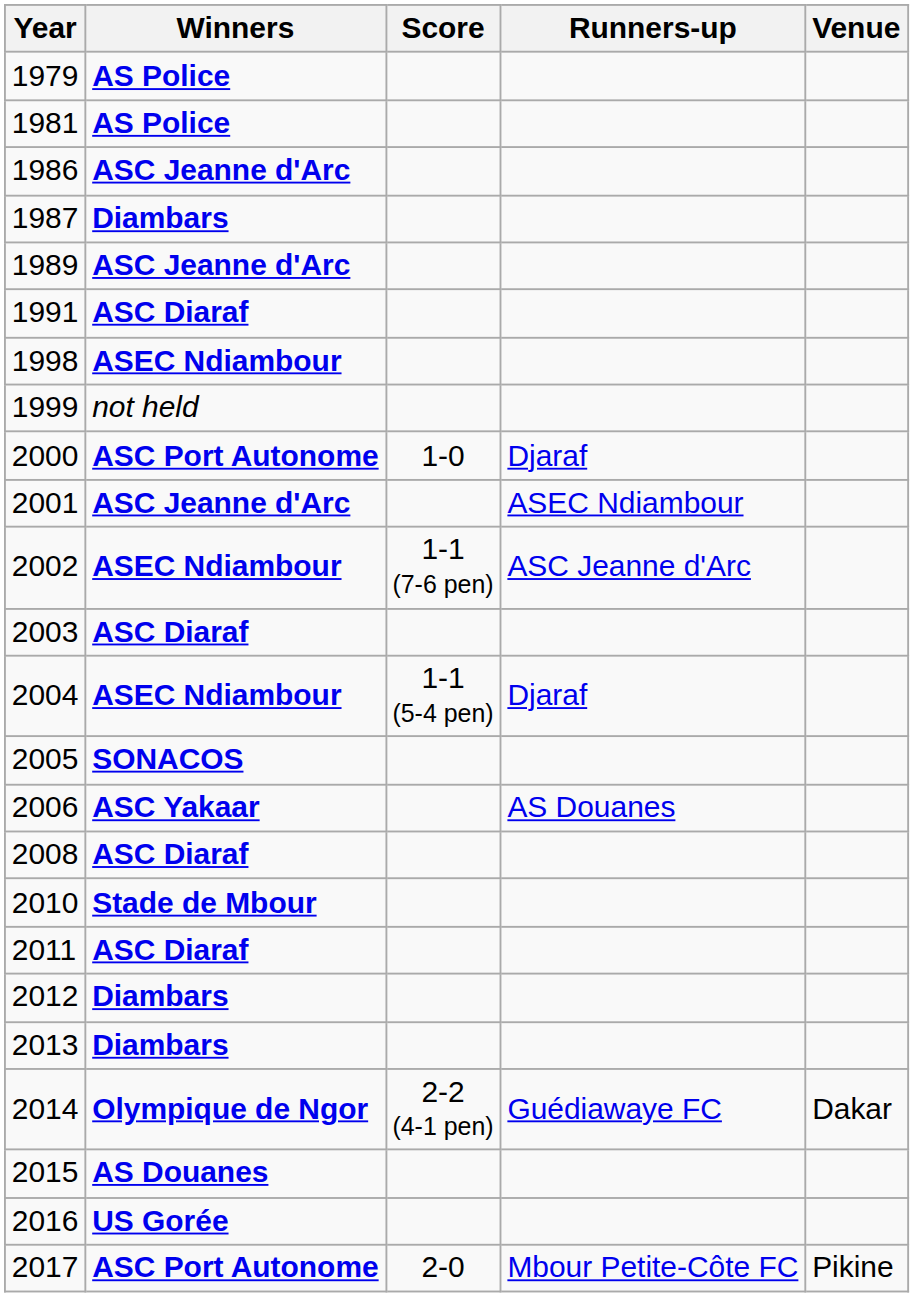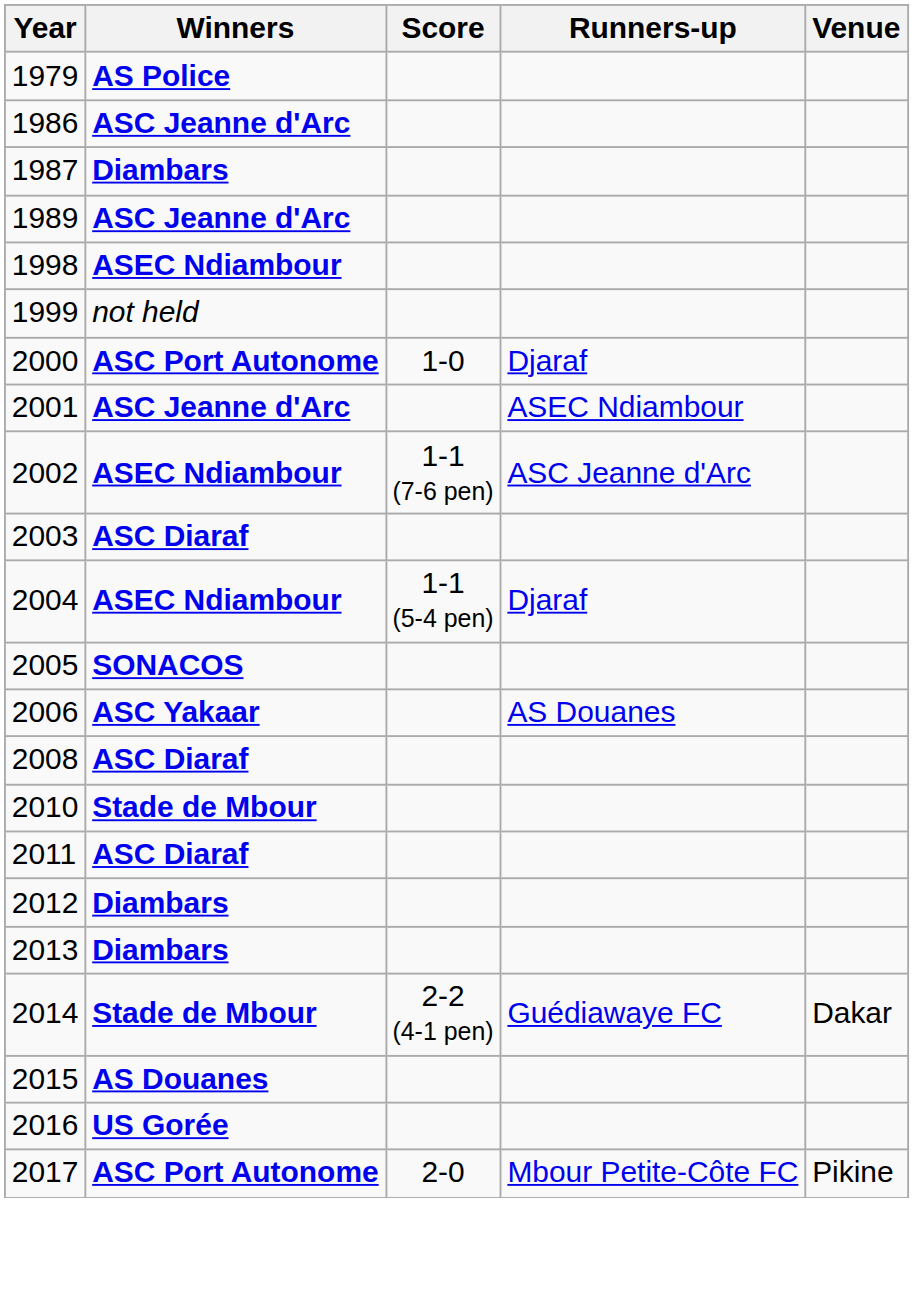- row: 1981 | AS Police
- row: 1991 | ASC Diaraf
2014 | Winners: Olympique de Ngor -> Stade de Mbour
